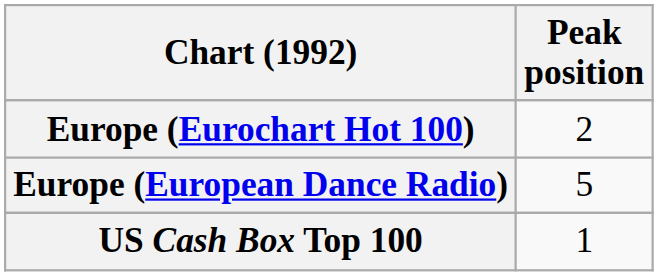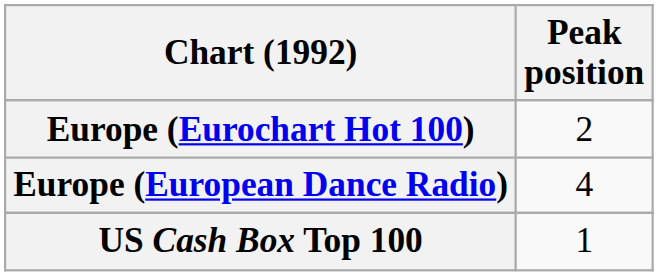Europe (European Dance Radio) | Peak position: 5 -> 4
